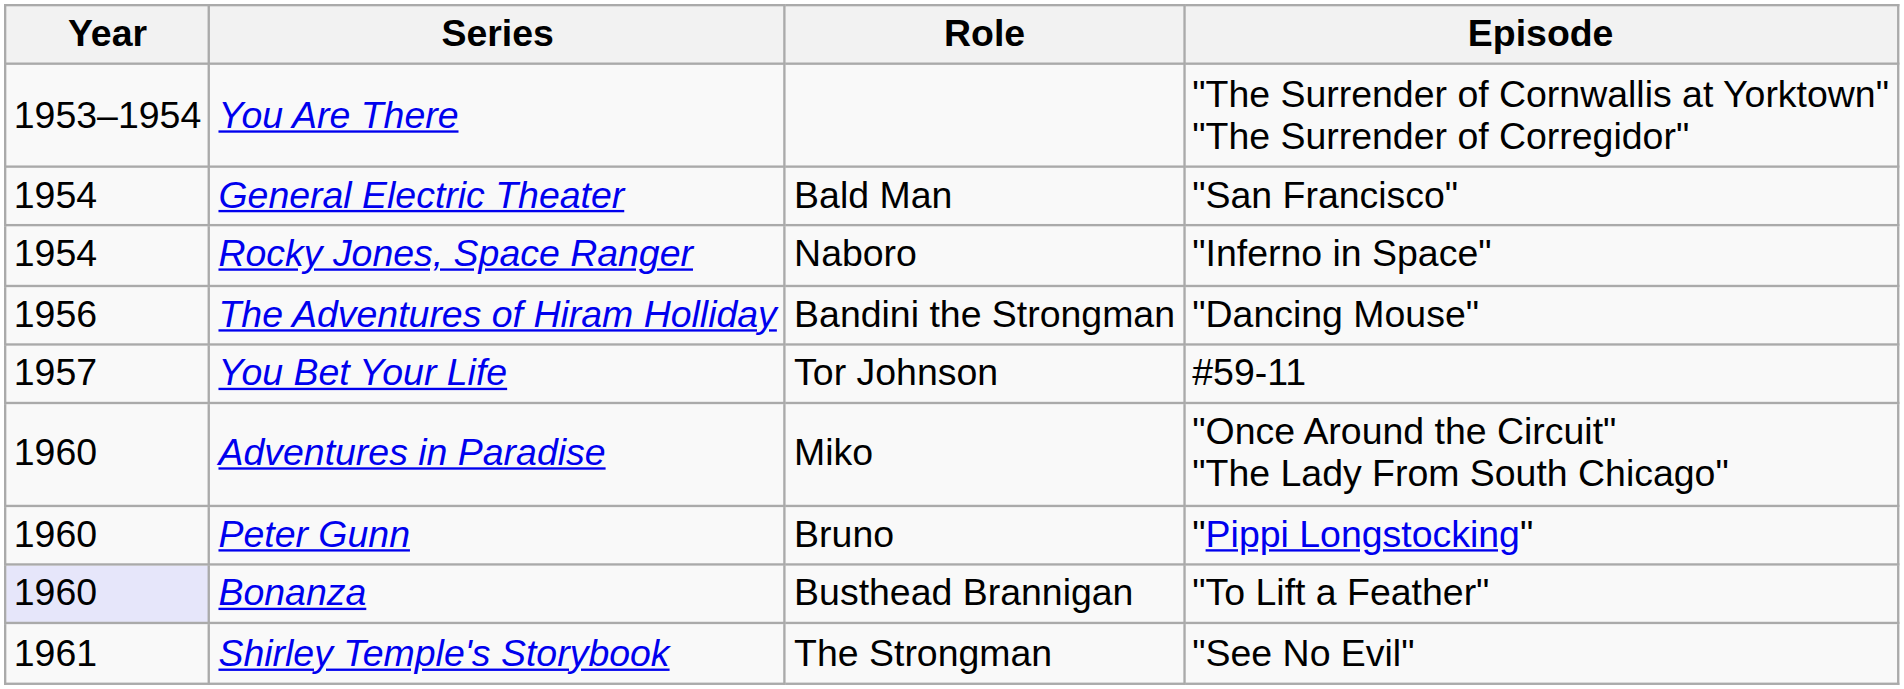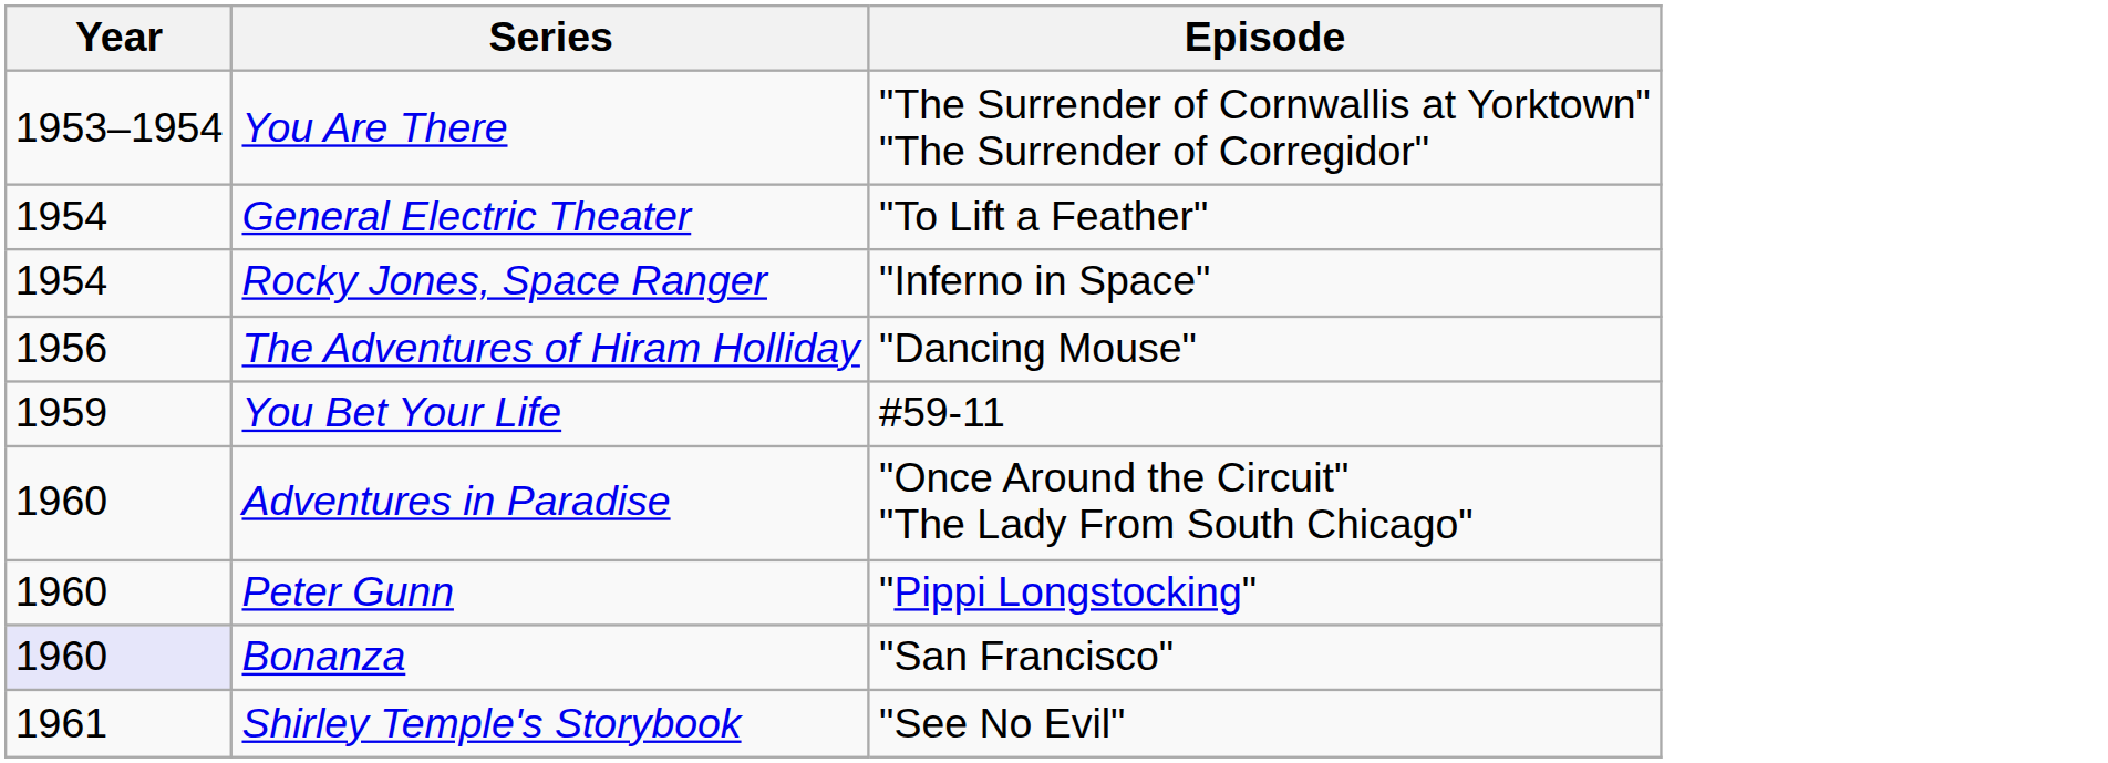- column: Role | Bald Man | Naboro | Bandini the Strongman | Tor Johnson | Miko | Bruno | Busthead Brannigan | The Strongman
General Electric Theater | Episode: "San Francisco" -> "To Lift a Feather"
You Bet Your Life | Year: 1957 -> 1959
Bonanza | Episode: "To Lift a Feather" -> "San Francisco"
